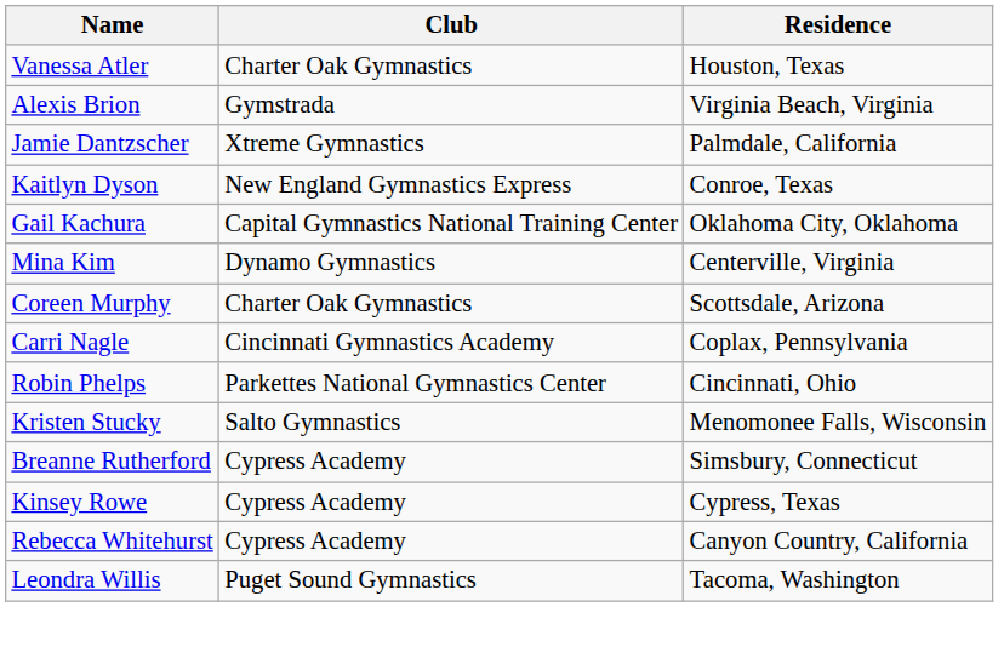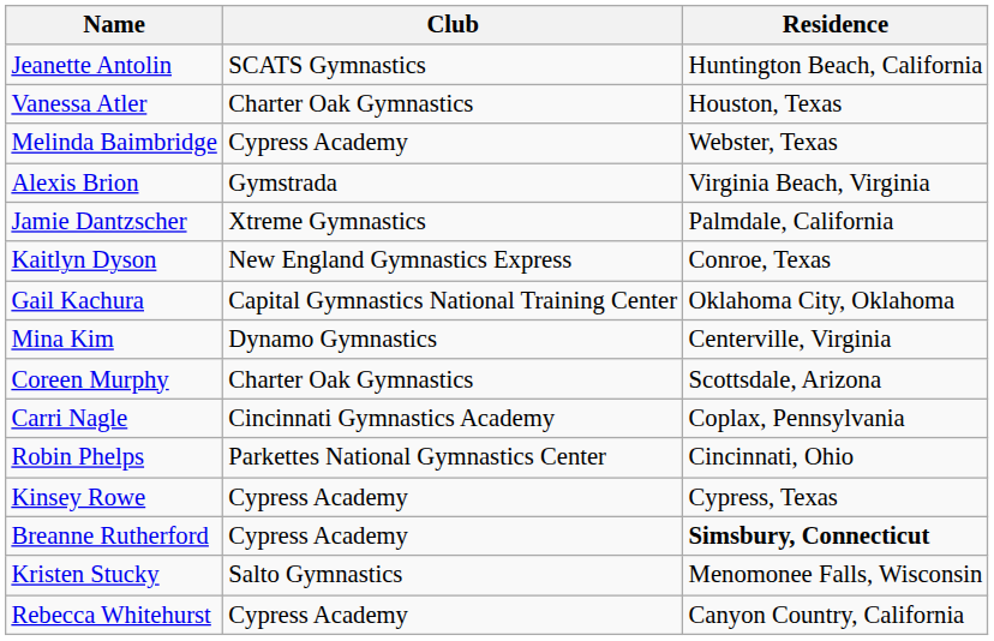+ row: Jeanette Antolin | SCATS Gymnastics | Huntington Beach, California
+ row: Melinda Baimbridge | Cypress Academy | Webster, Texas
rows swapped: Kinsey Rowe <-> Kristen Stucky
Breanne Rutherford | Residence: normal -> bold
- row: Leondra Willis | Puget Sound Gymnastics | Tacoma, Washington
